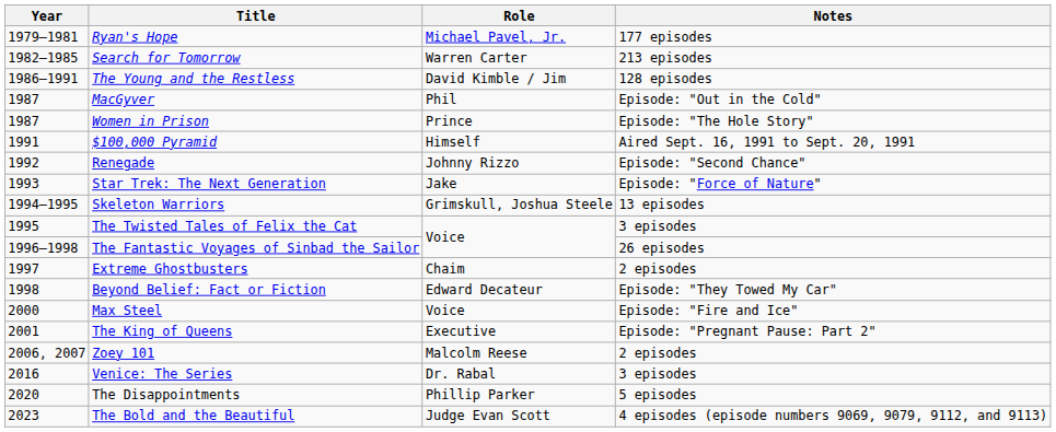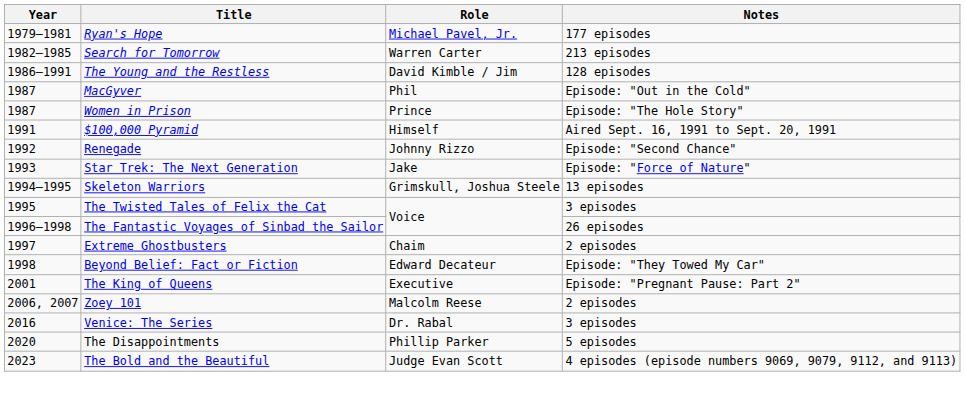- row: 2000 | Max Steel | Voice | Episode: "Fire and Ice"
